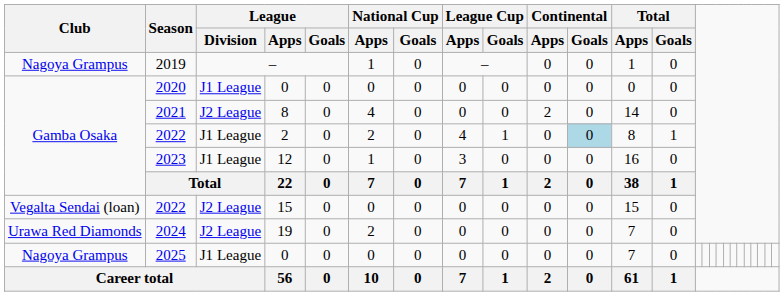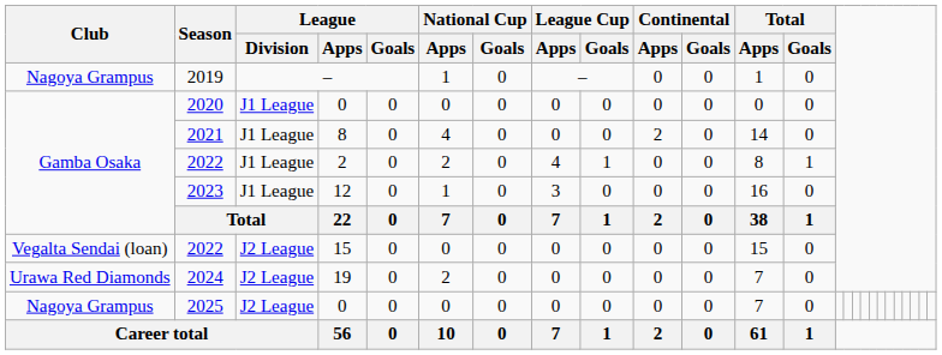2021 | League / Division: J2 League -> J1 League
2022 / 2 | Continental / Goals: lightblue background -> no background
2025 | League / Division: J1 League -> J2 League
